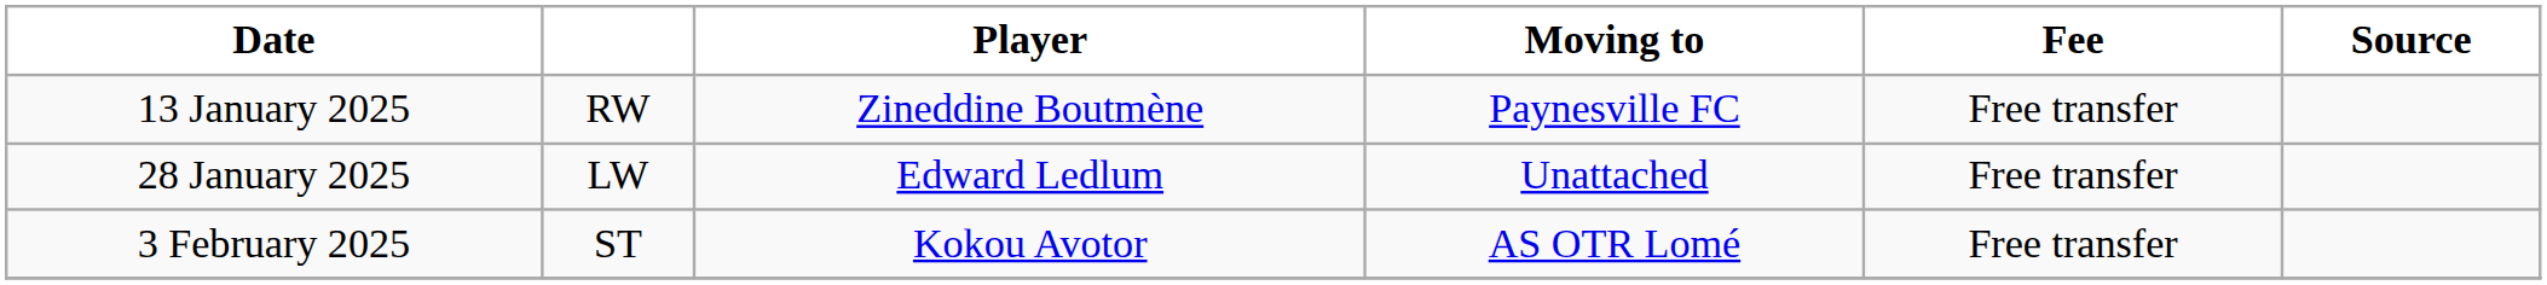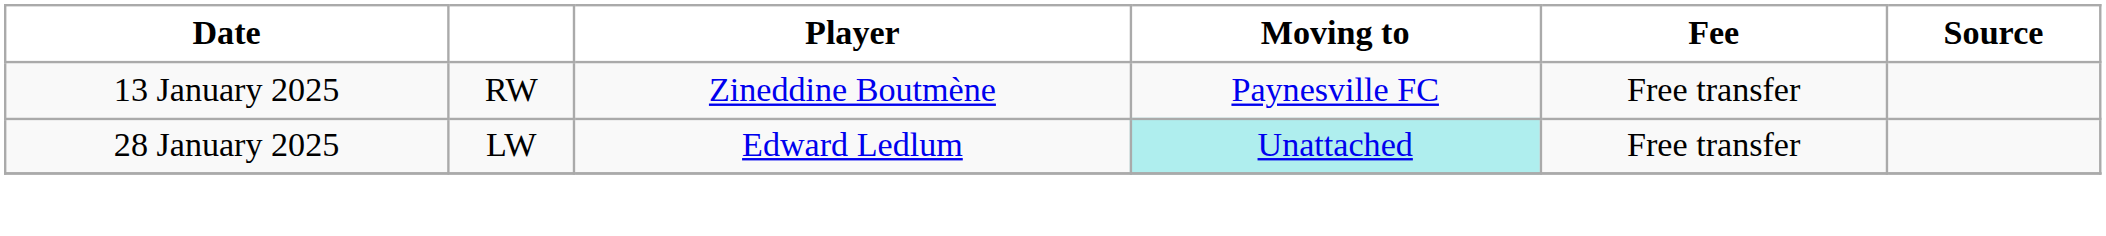28 January 2025 | Moving to: no background -> paleturquoise background
- row: 3 February 2025 | ST | Kokou Avotor | AS OTR Lomé | Free transfer
